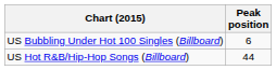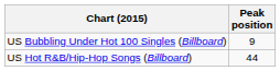US Bubbling Under Hot 100 Singles (Billboard) | Peak position: 6 -> 9
